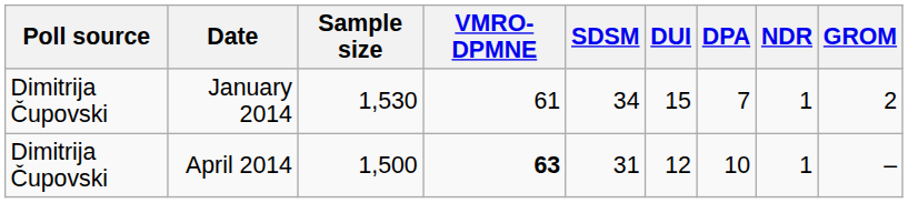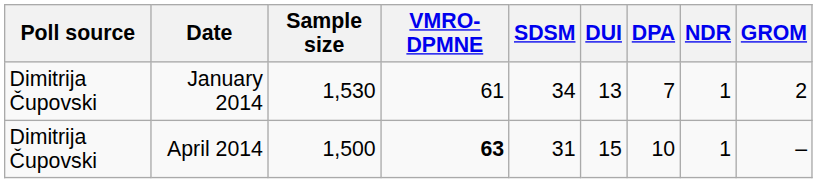January 2014 | DUI: 15 -> 13
April 2014 | DUI: 12 -> 15
